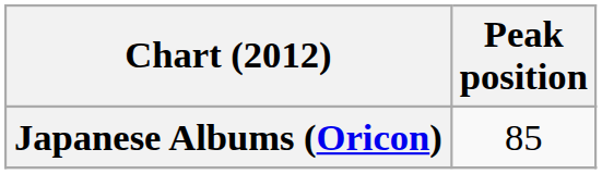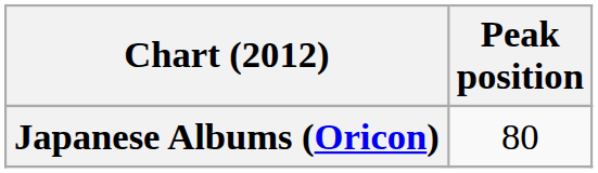Japanese Albums (Oricon) | Peak position: 85 -> 80
